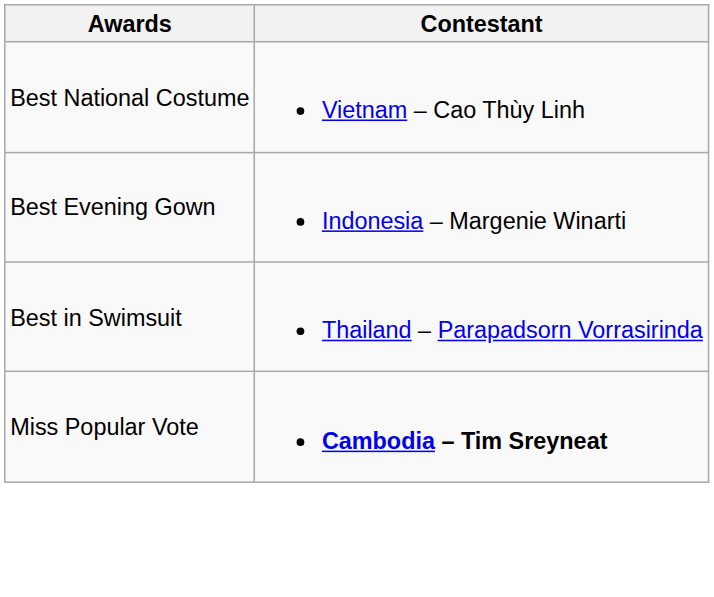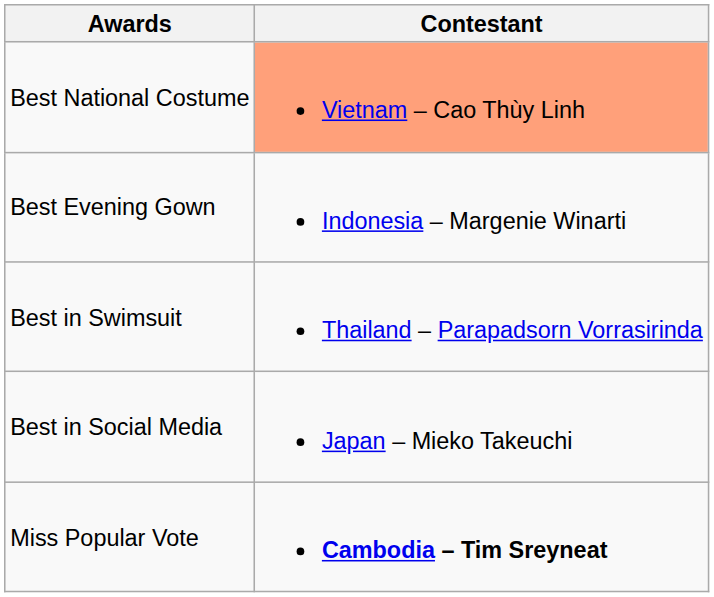Best National Costume | Contestant: no background -> lightsalmon background
+ row: Best in Social Media | Japan – Mieko Takeuchi
